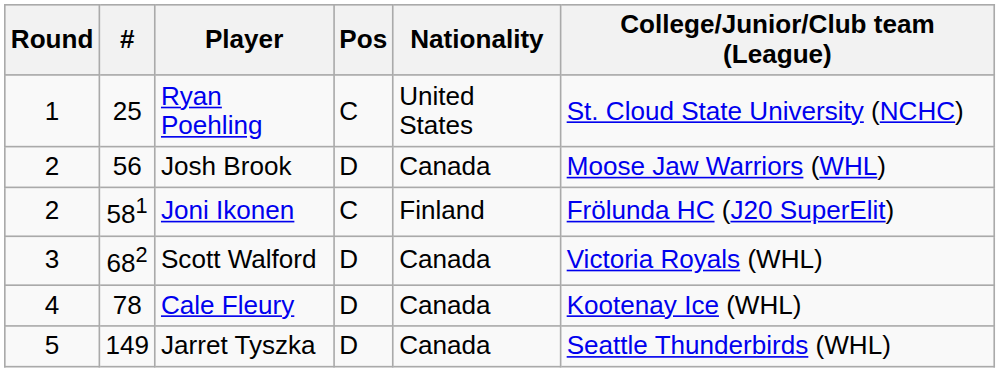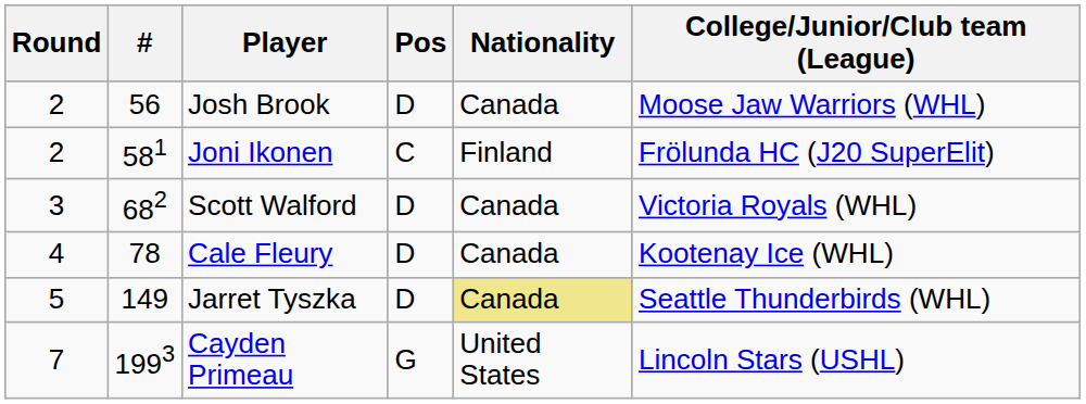- row: 1 | 25 | Ryan Poehling | C | United States | St. Cloud State University (NCHC)
Jarret Tyszka | Nationality: no background -> khaki background
+ row: 7 | 1993 | Cayden Primeau | G | United States | Lincoln Stars (USHL)
